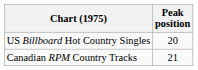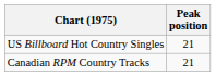US Billboard Hot Country Singles | Peak position: 20 -> 21
